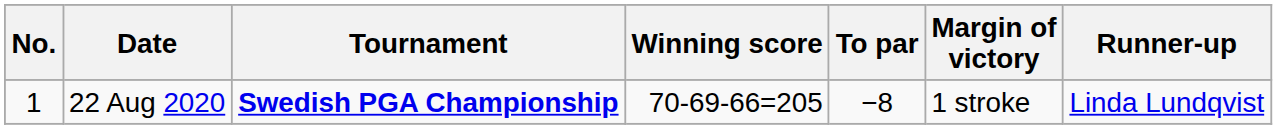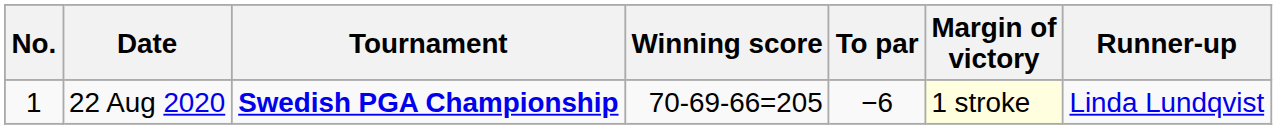22 Aug 2020 | To par: −8 -> −6
22 Aug 2020 | Margin of victory: no background -> lightyellow background
